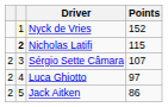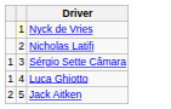- column: Points | 152 | 115 | 107 | 97 | 86
Nicholas Latifi | column 2: bold -> normal
Sérgio Sette Câmara | column 1: 2 -> 1
Luca Ghiotto | column 1: 2 -> 1
